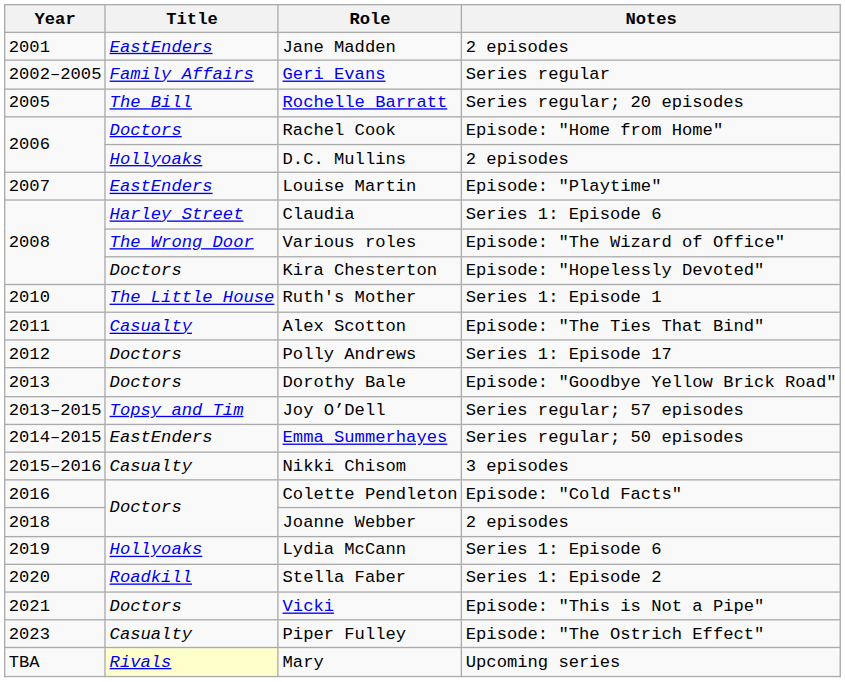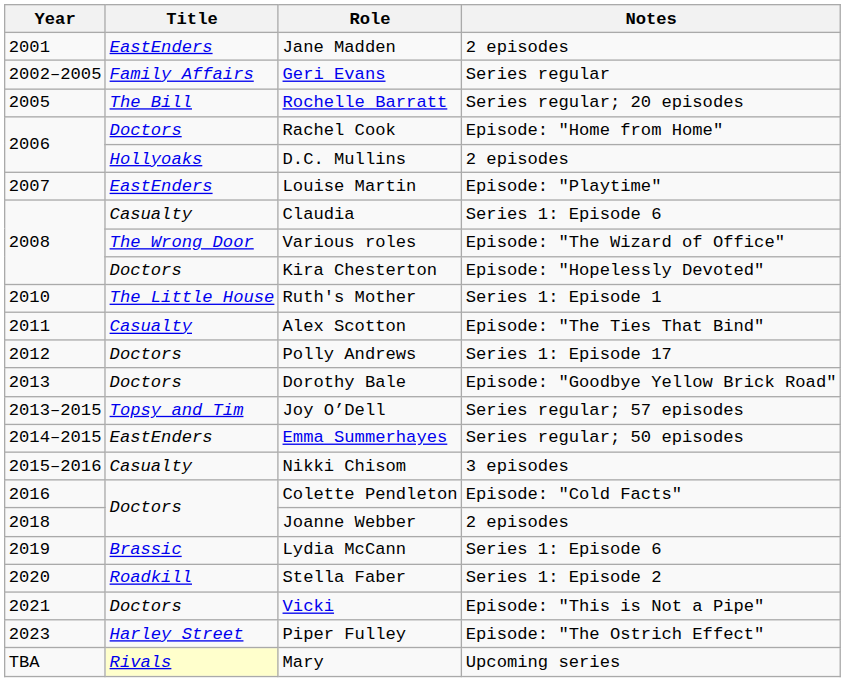Claudia | Title: Harley Street -> Casualty
Lydia McCann | Title: Hollyoaks -> Brassic
Piper Fulley | Title: Casualty -> Harley Street
